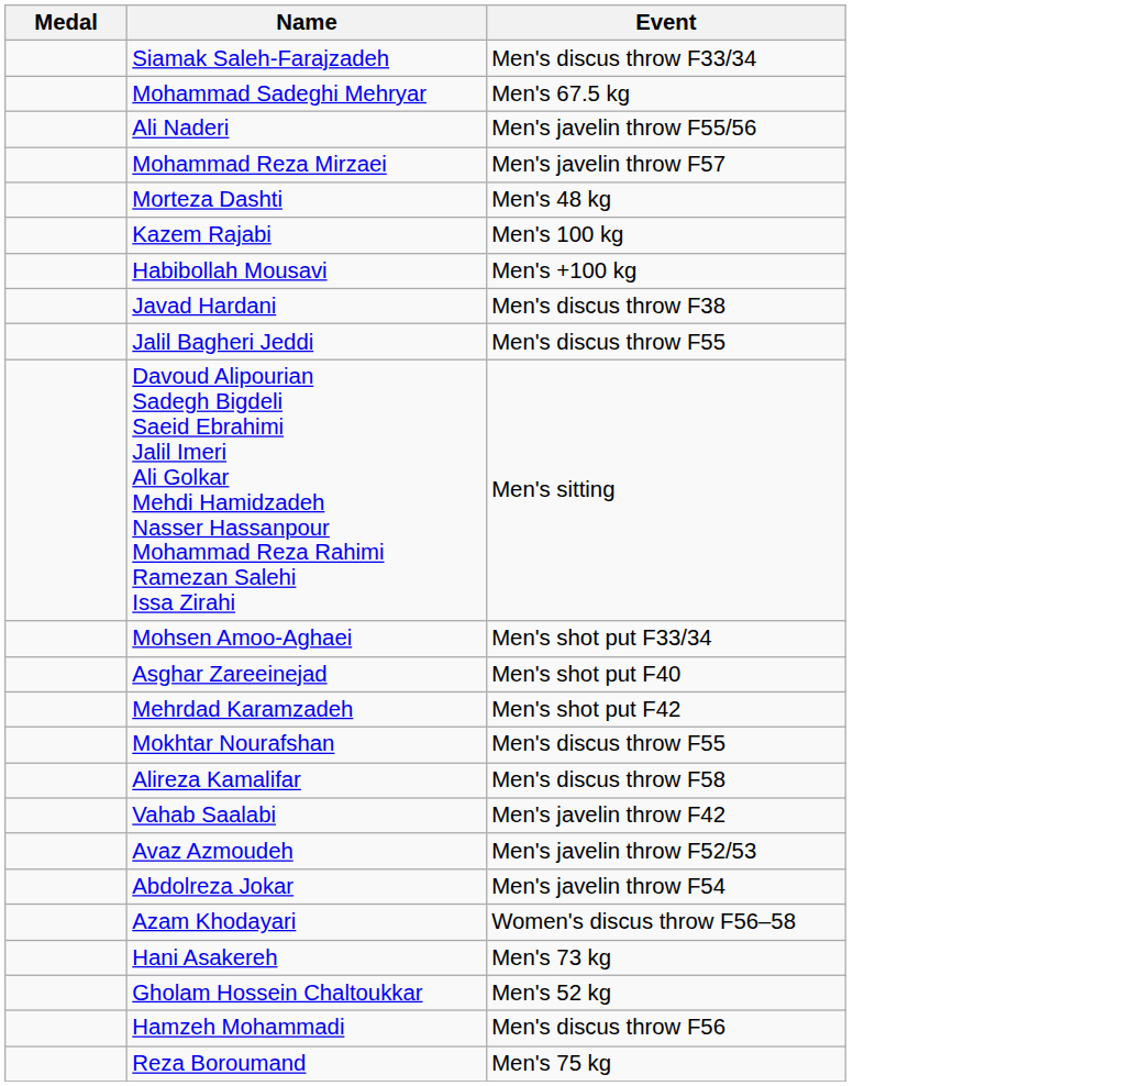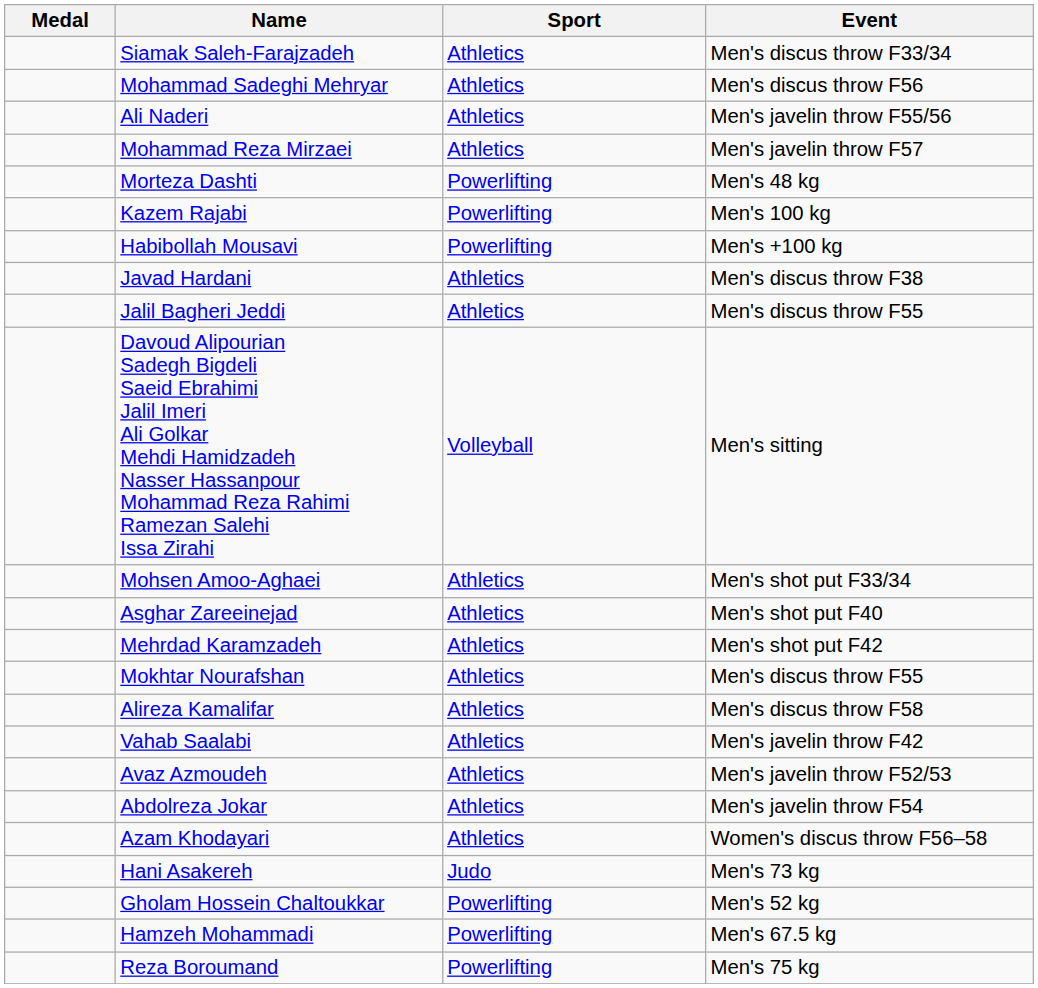+ column: Sport | Athletics | Athletics | Athletics | Athletics | Powerlifting | Powerlifting | Powerlifting | Athletics | Athletics | Volleyball | Athletics | Athletics | Athletics | Athletics | Athletics | Athletics | Athletics | Athletics | Athletics | Judo | Powerlifting | Powerlifting | Powerlifting
Mohammad Sadeghi Mehryar | Event: Men's 67.5 kg -> Men's discus throw F56
Hamzeh Mohammadi | Event: Men's discus throw F56 -> Men's 67.5 kg
